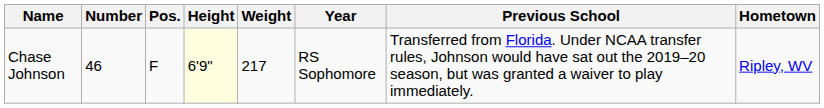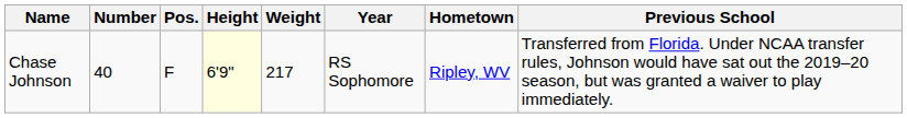columns swapped: Hometown <-> Previous School
Chase Johnson | Number: 46 -> 40
